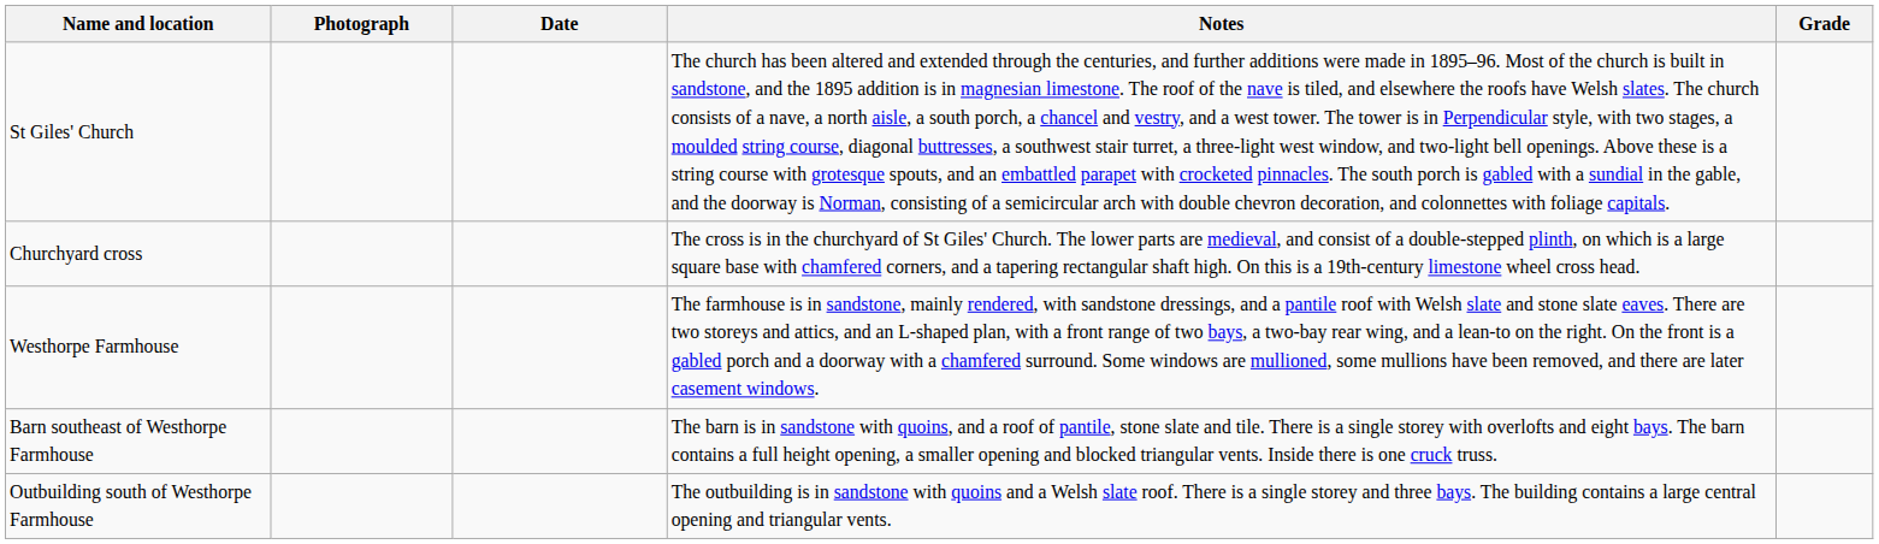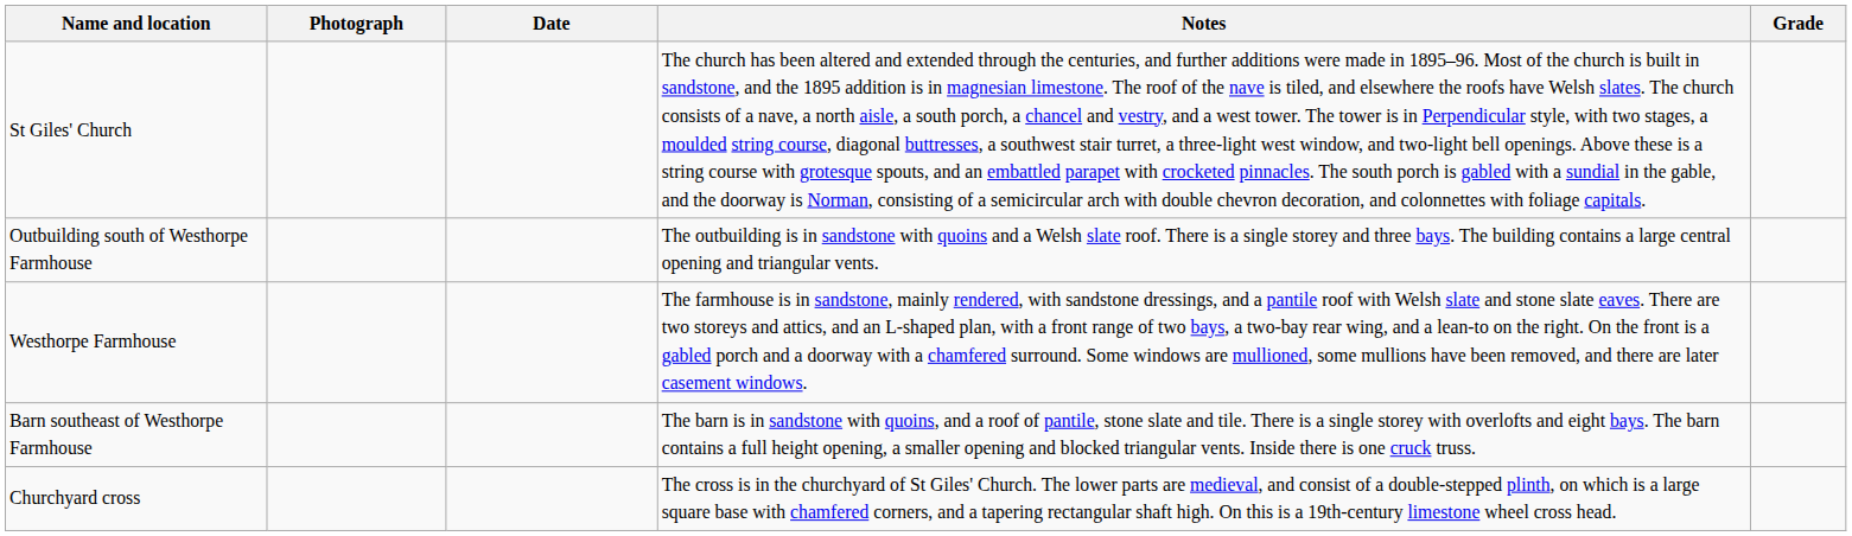rows swapped: Churchyard cross <-> Outbuilding south of Westhorpe Farmhouse
